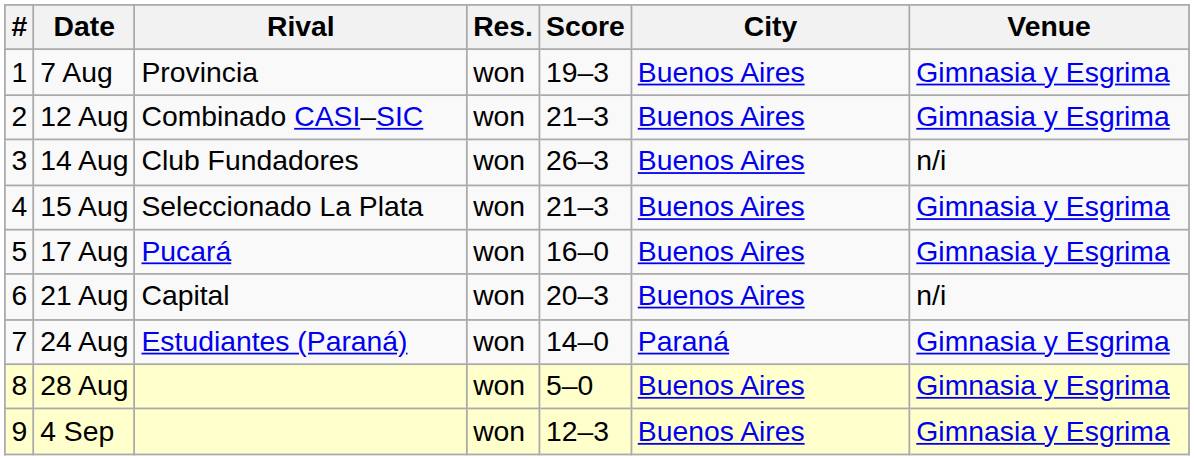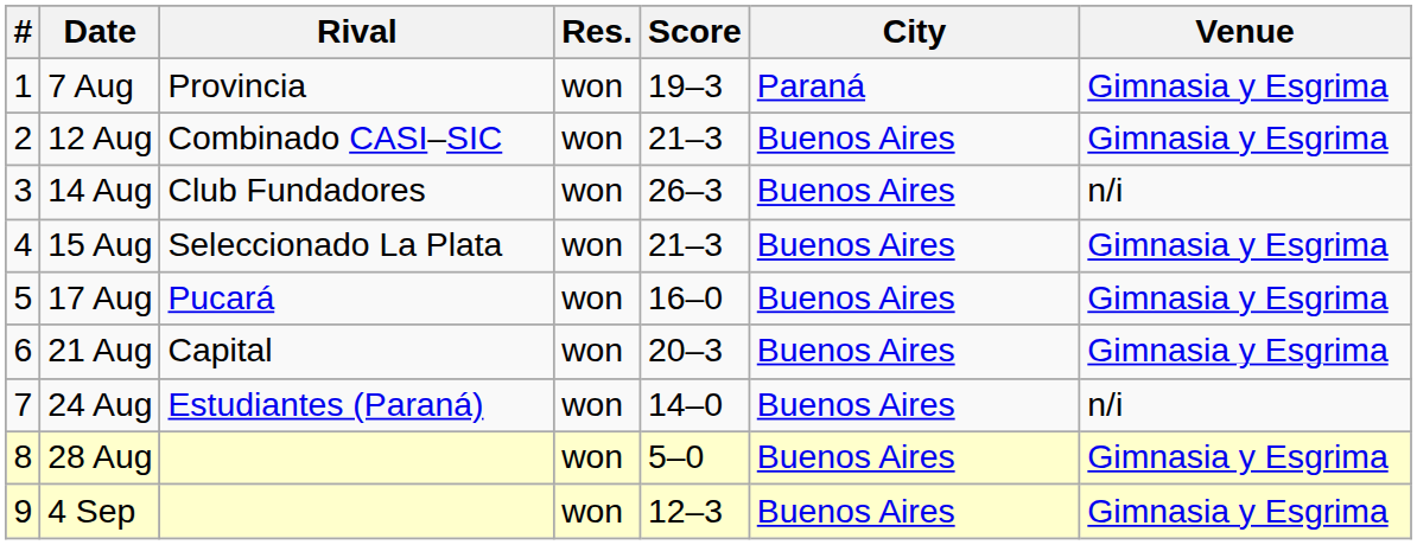7 Aug | City: Buenos Aires -> Paraná
21 Aug | Venue: n/i -> Gimnasia y Esgrima
24 Aug | City: Paraná -> Buenos Aires
24 Aug | Venue: Gimnasia y Esgrima -> n/i
